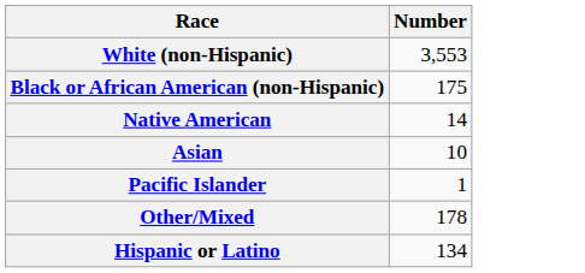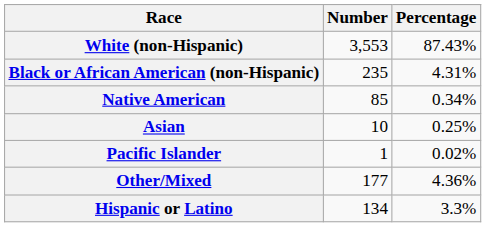+ column: Percentage | 87.43% | 4.31% | 0.34% | 0.25% | 0.02% | 4.36% | 3.3%
Black or African American (non-Hispanic) | Number: 175 -> 235
Native American | Number: 14 -> 85
Other/Mixed | Number: 178 -> 177
